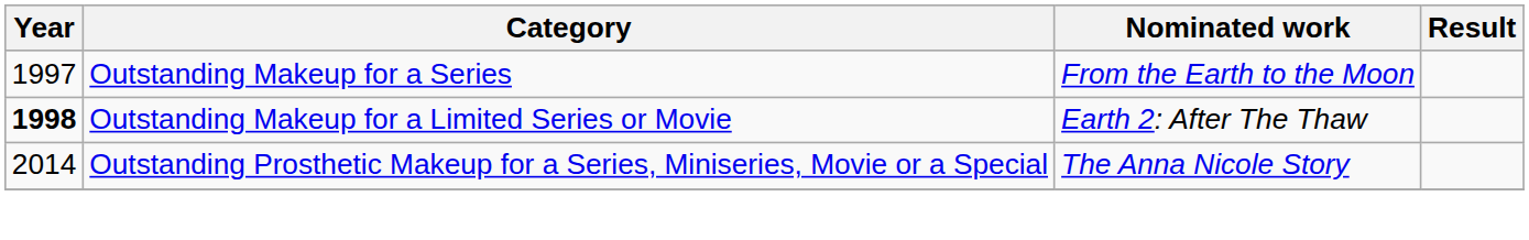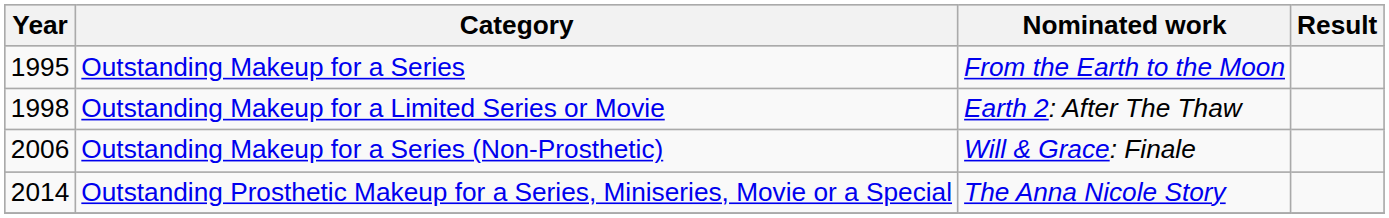Outstanding Makeup for a Series | Year: 1997 -> 1995
Outstanding Makeup for a Limited Series or Movie | Year: bold -> normal
+ row: 2006 | Outstanding Makeup for a Series (Non-Prosthetic) | Will & Grace: Finale
